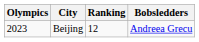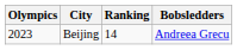Beijing | Ranking: 12 -> 14
